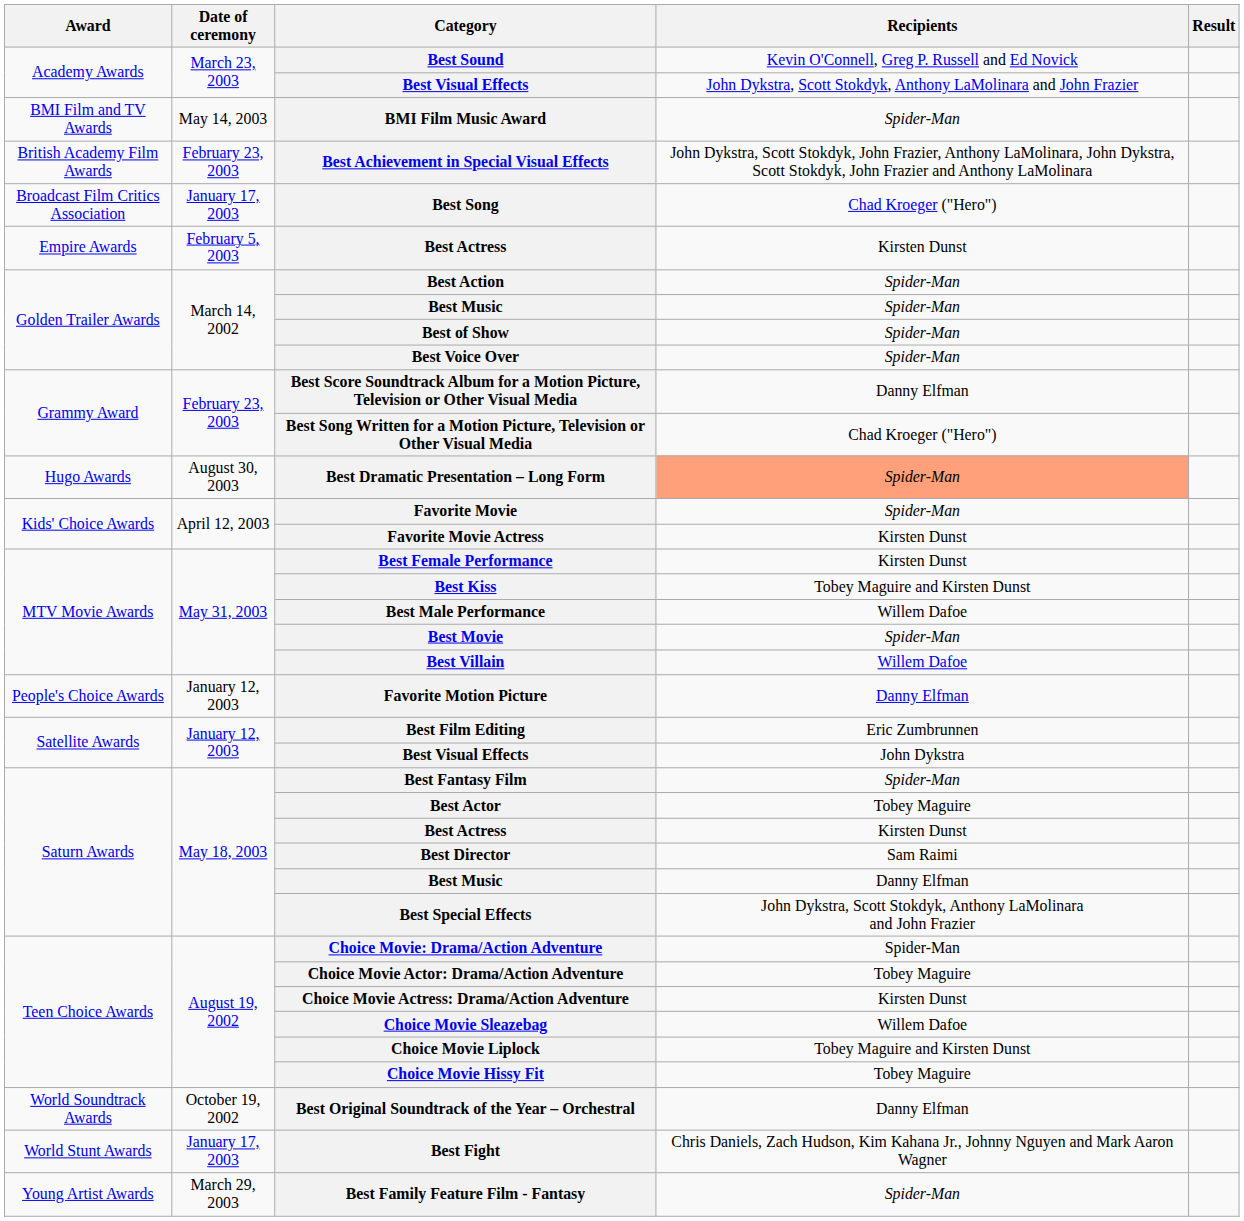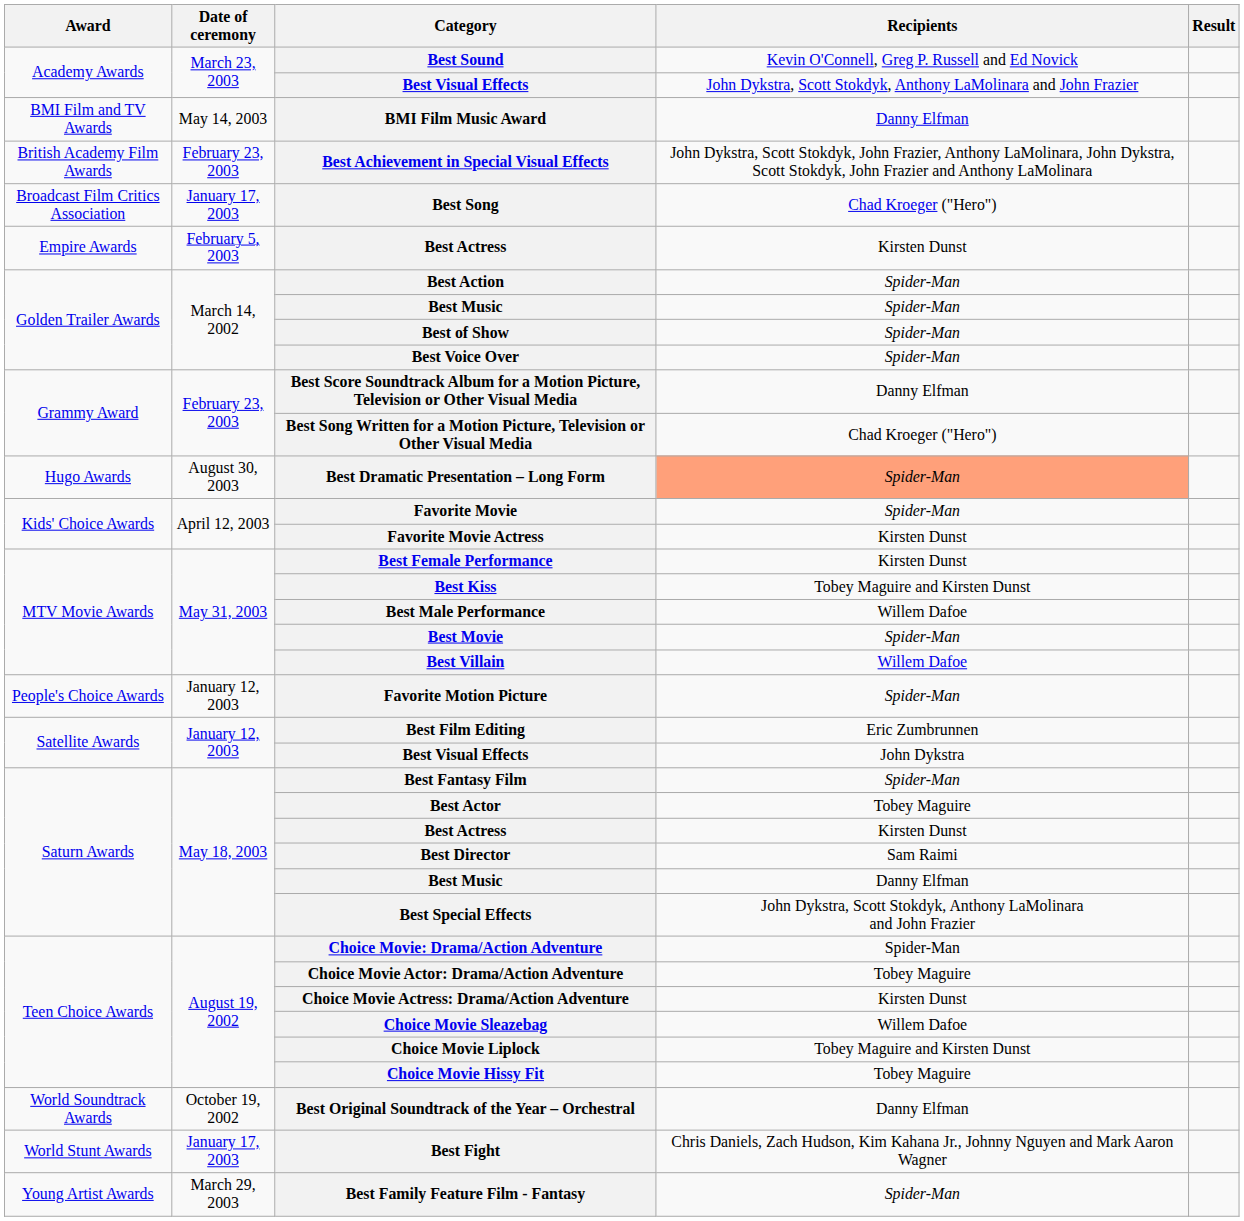BMI Film Music Award | Recipients: Spider-Man -> Danny Elfman
Favorite Motion Picture | Recipients: Danny Elfman -> Spider-Man
